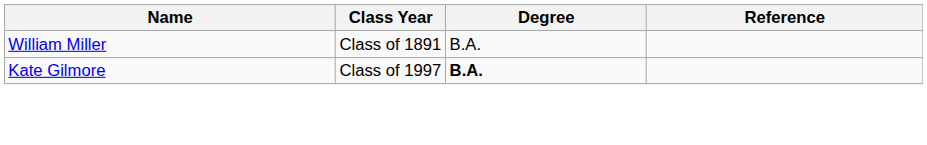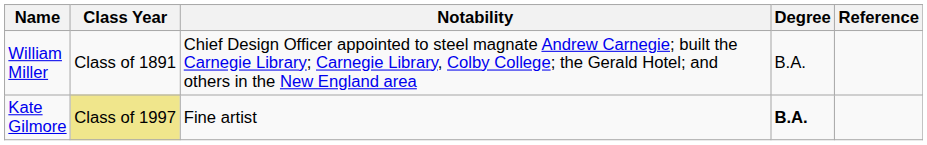+ column: Notability | Chief Design Officer appointed to steel magnate Andrew Carnegie; built the Carnegie Library; Carnegie Library, Colby College; the Gerald Hotel; and others in the New England area | Fine artist
Kate Gilmore | Class Year: no background -> khaki background
